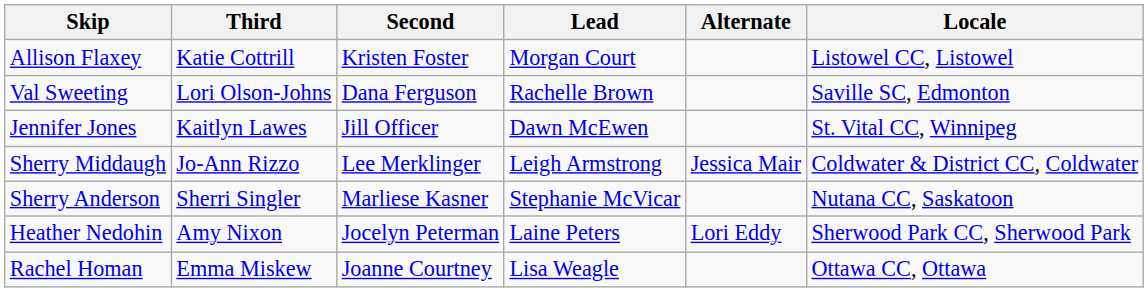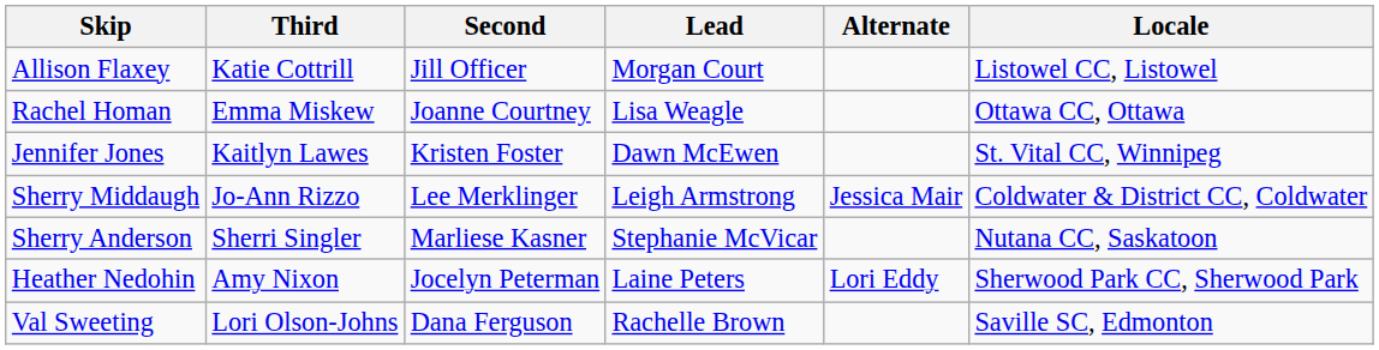Allison Flaxey | Second: Kristen Foster -> Jill Officer
rows swapped: Rachel Homan <-> Val Sweeting
Jennifer Jones | Second: Jill Officer -> Kristen Foster
